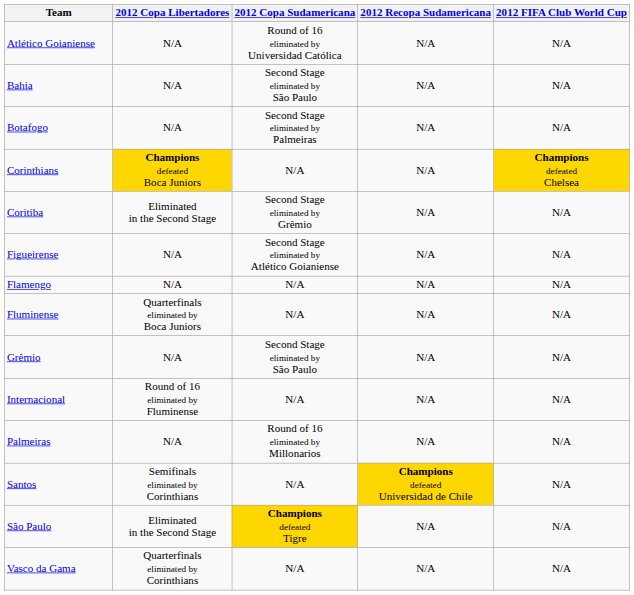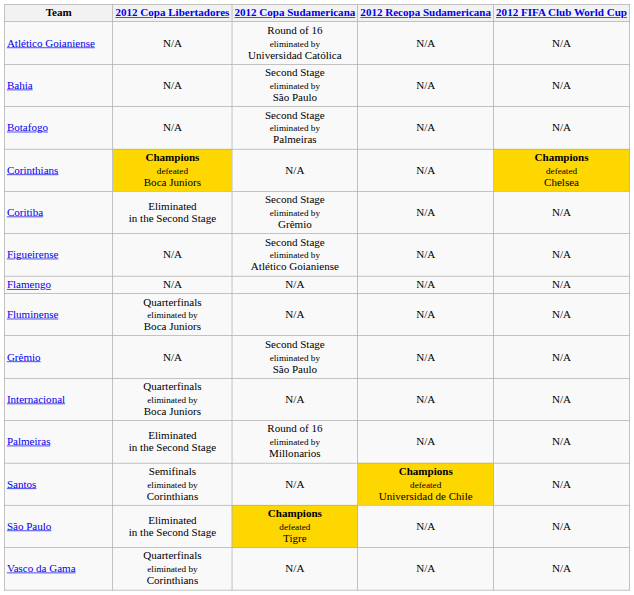Internacional | 2012 Copa Libertadores: Round of 16 eliminated by Fluminense -> Quarterfinals eliminated by Boca Juniors
Palmeiras | 2012 Copa Libertadores: N/A -> Eliminated in the Second Stage
